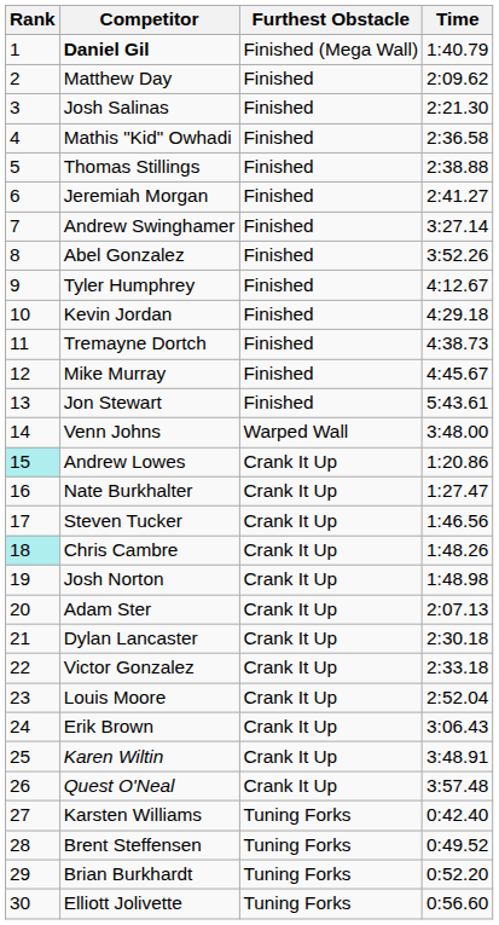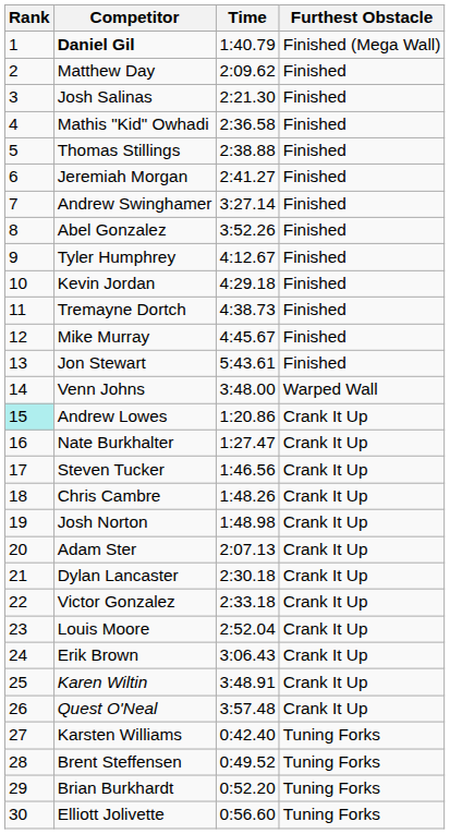columns swapped: Time <-> Furthest Obstacle
Chris Cambre | Rank: paleturquoise background -> no background
